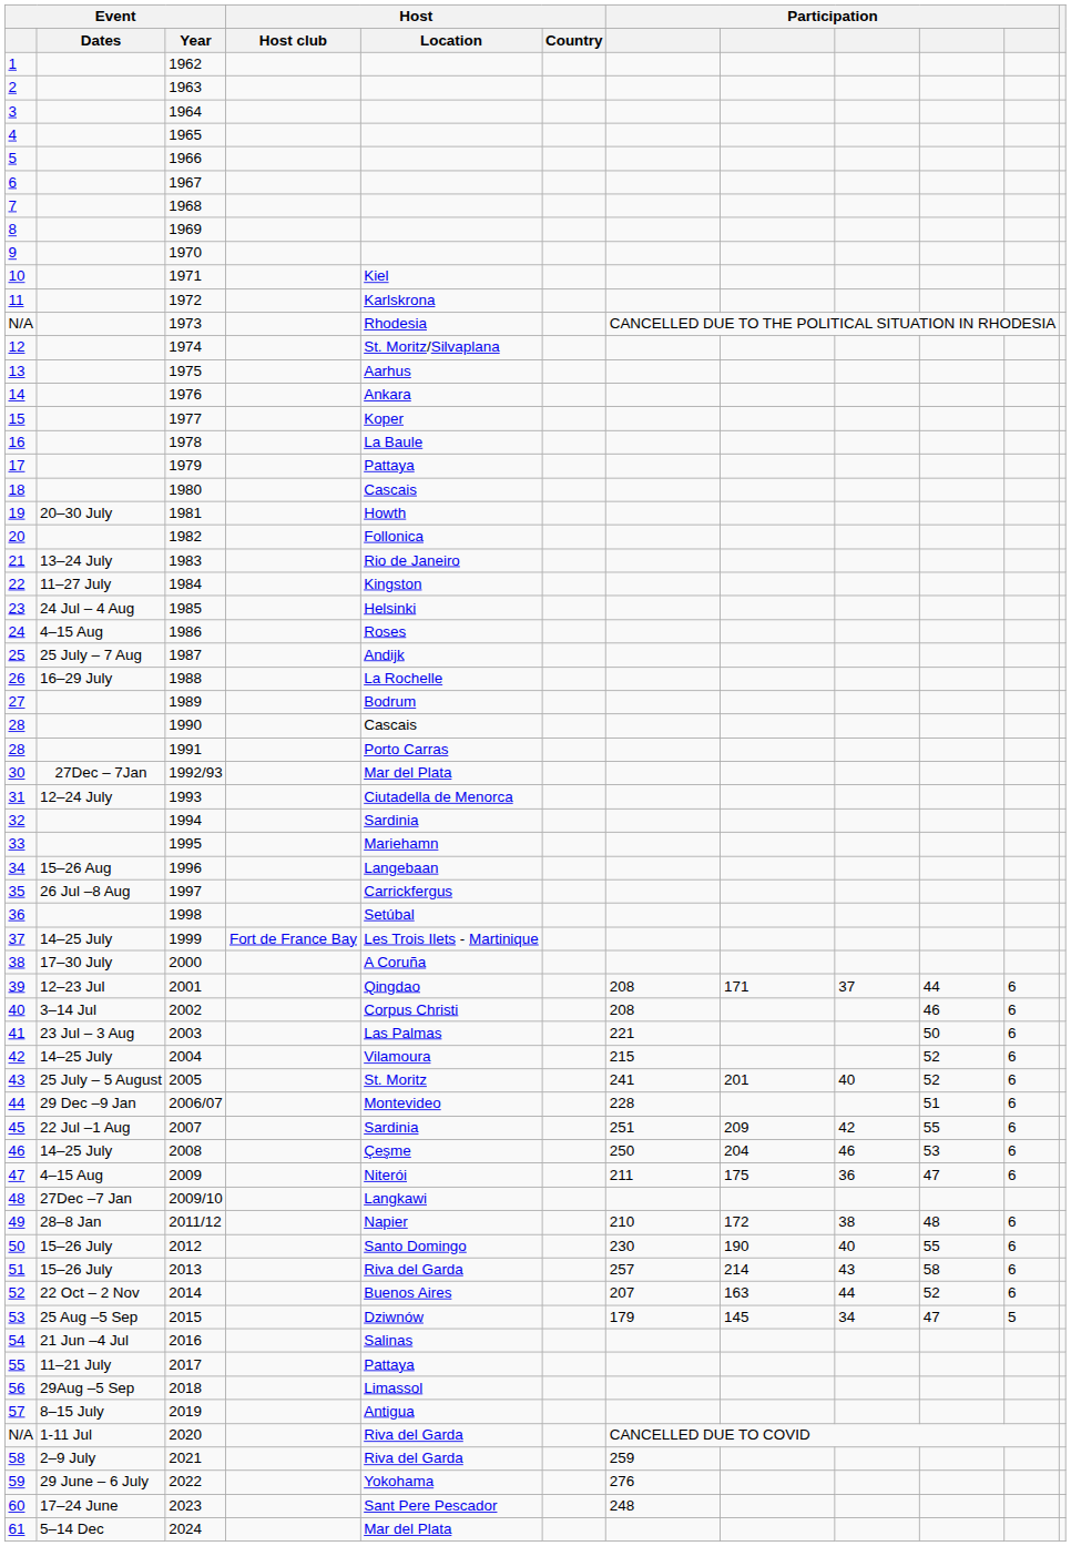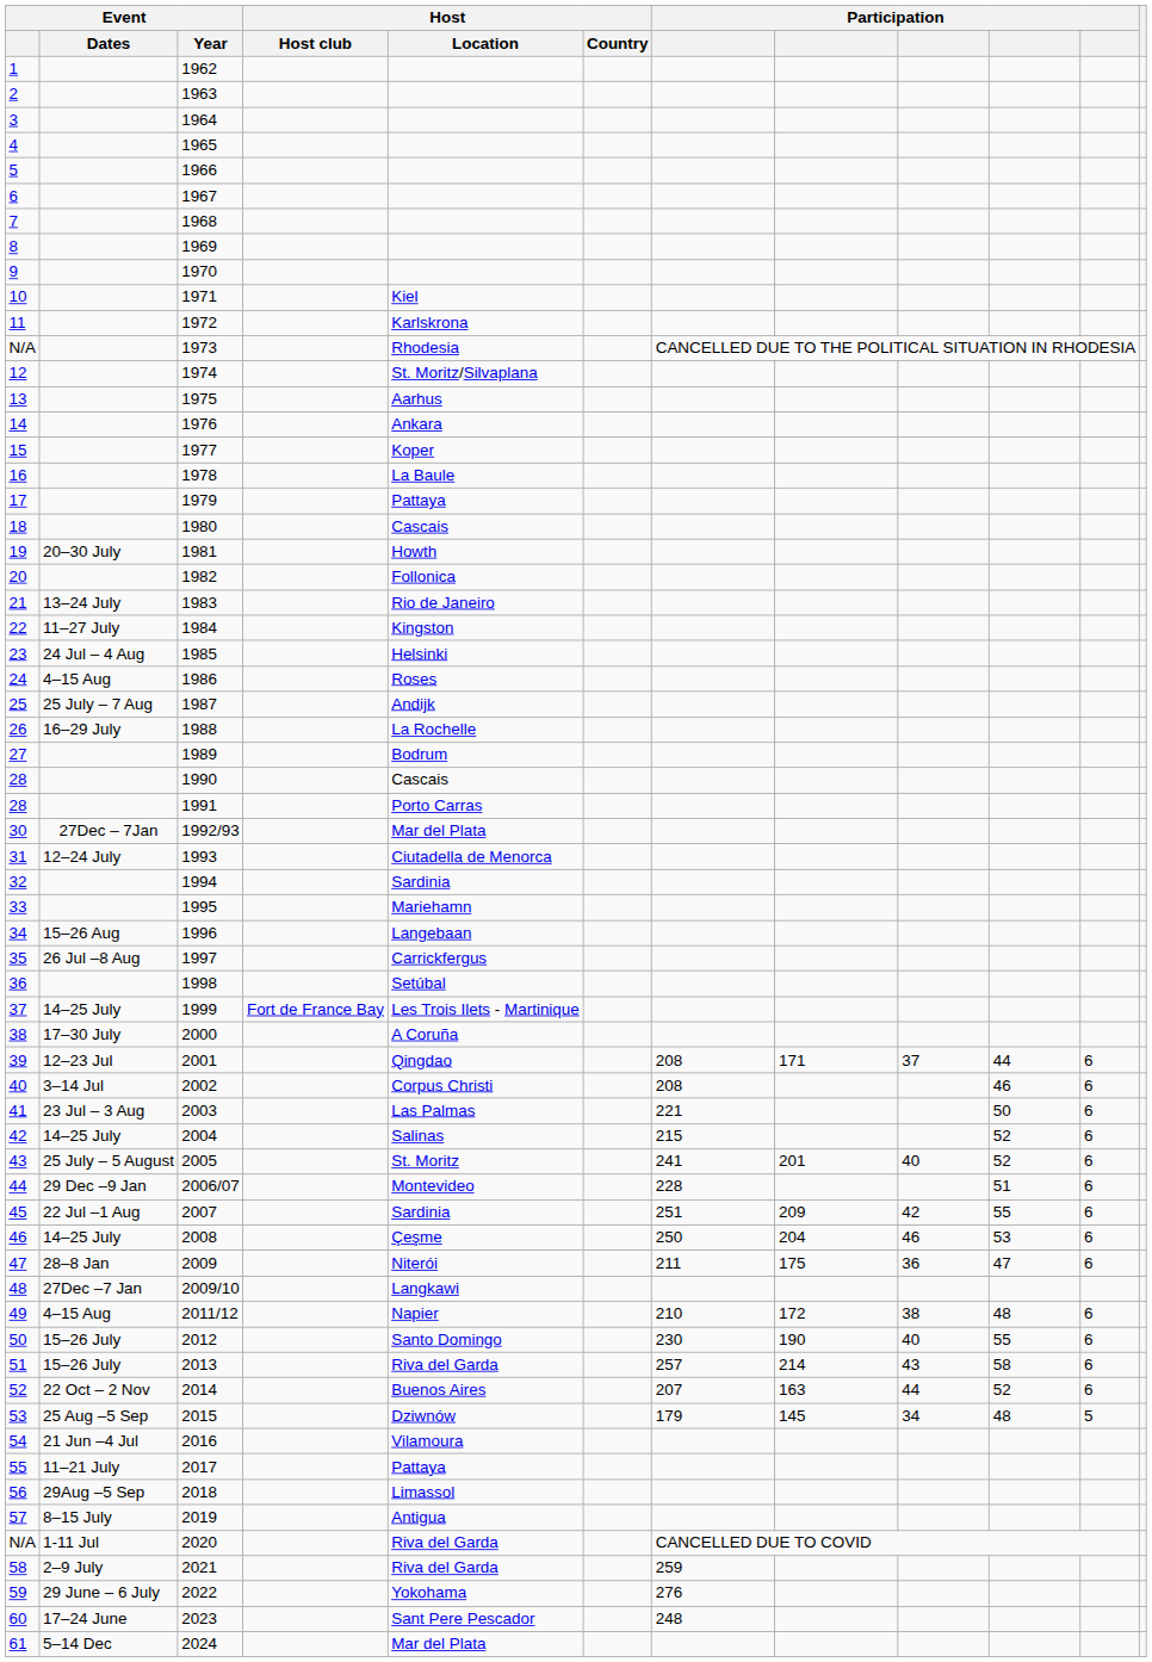2004 | Host / Location: Vilamoura -> Salinas
2009 | Event / Dates: 4–15 Aug -> 28–8 Jan
2011/12 | Event / Dates: 28–8 Jan -> 4–15 Aug
2015 | column 10: 47 -> 48
2016 | Host / Location: Salinas -> Vilamoura
